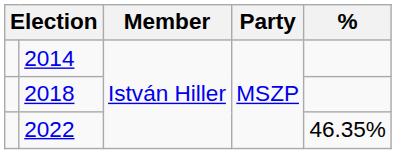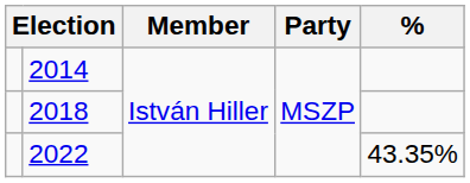2022 | %: 46.35% -> 43.35%
